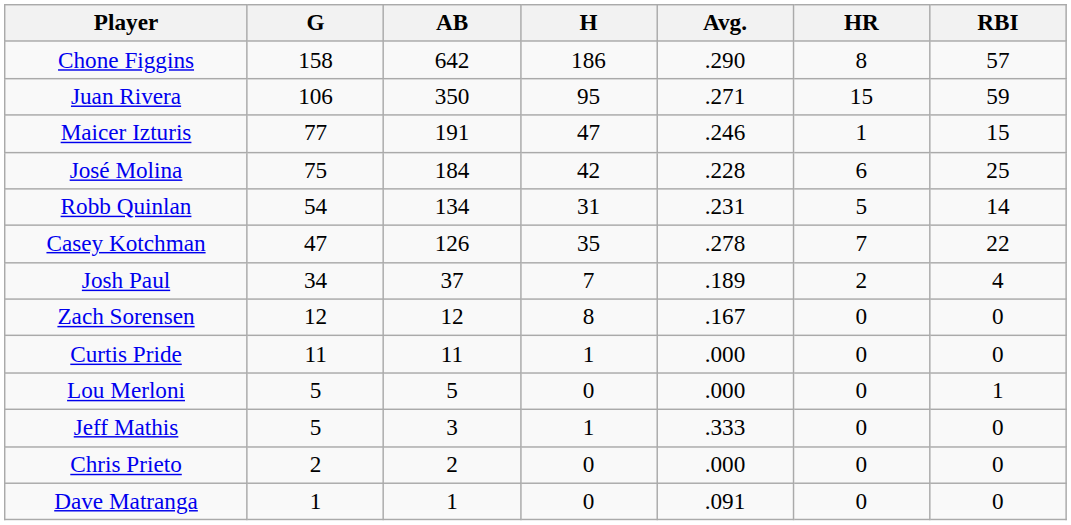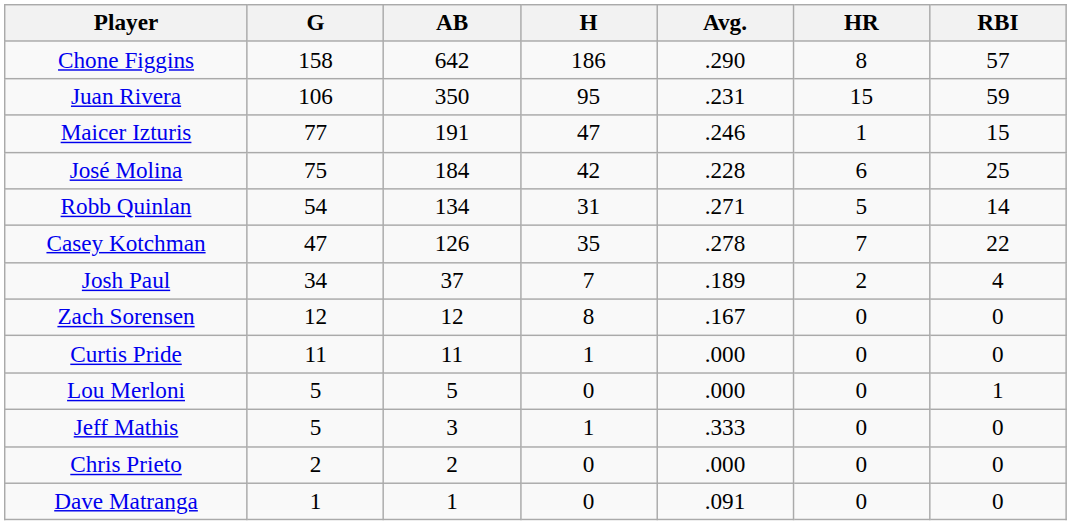Juan Rivera | Avg.: .271 -> .231
Robb Quinlan | Avg.: .231 -> .271
